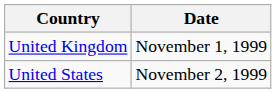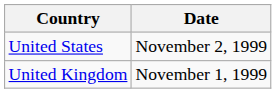rows swapped: United Kingdom <-> United States
